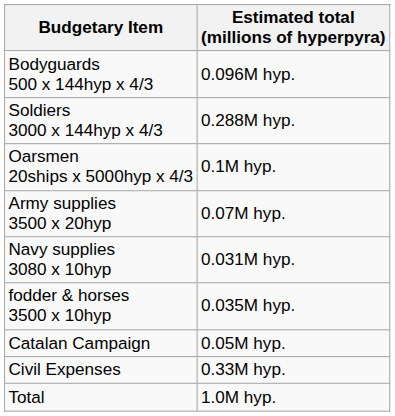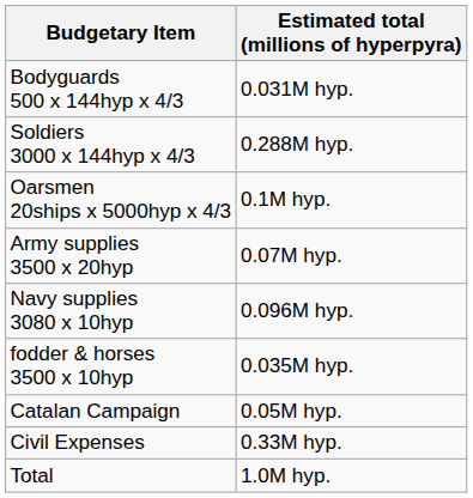Bodyguards 500 x 144hyp x 4/3 | Estimated total (millions of hyperpyra): 0.096M hyp. -> 0.031M hyp.
Navy supplies 3080 x 10hyp | Estimated total (millions of hyperpyra): 0.031M hyp. -> 0.096M hyp.
